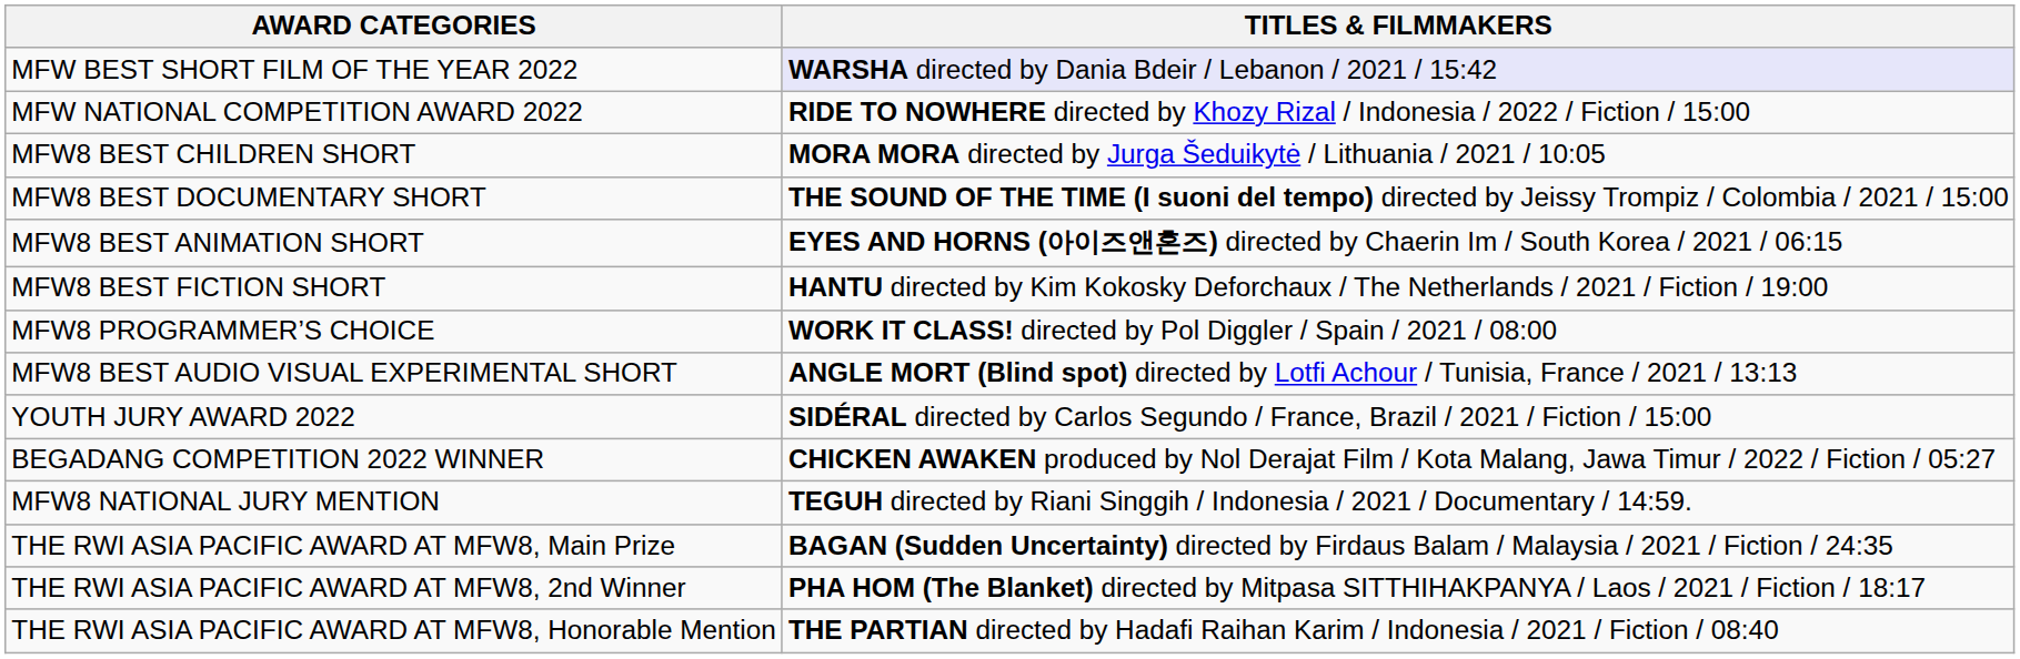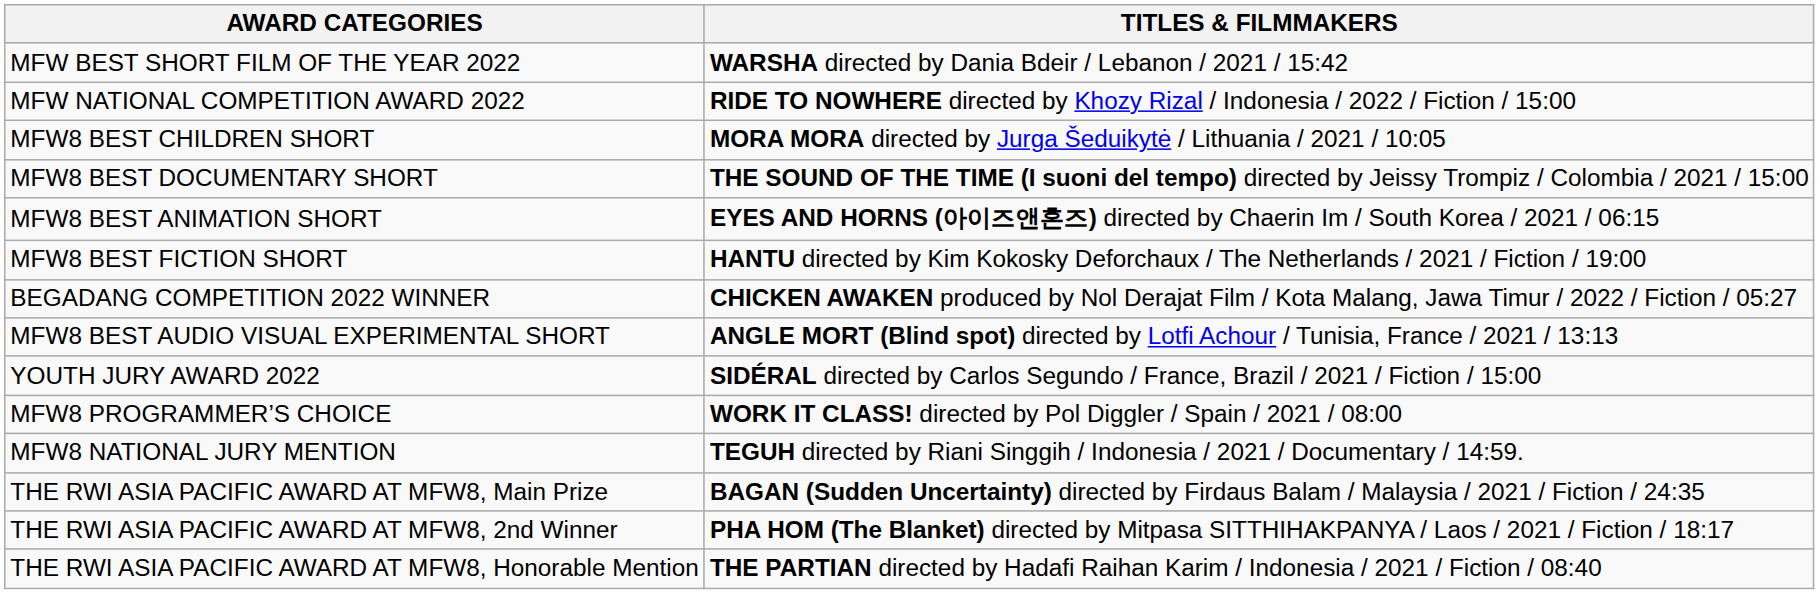MFW BEST SHORT FILM OF THE YEAR 2022 | TITLES & FILMMAKERS: lavender background -> no background
rows swapped: MFW8 PROGRAMMER’S CHOICE <-> BEGADANG COMPETITION 2022 WINNER
